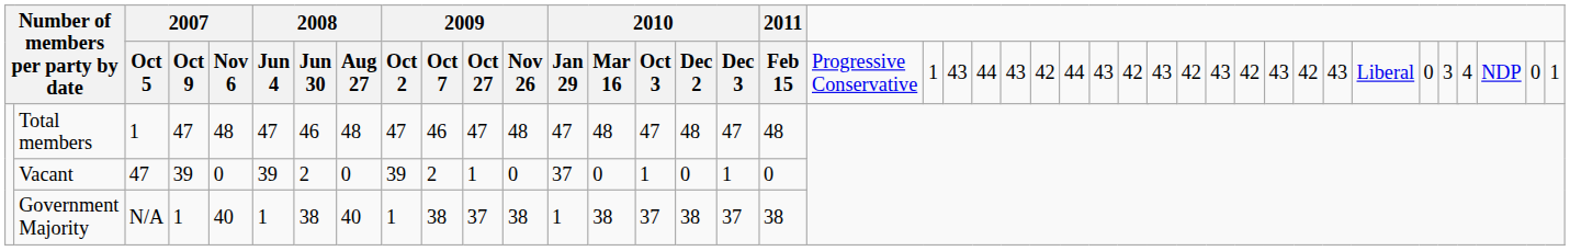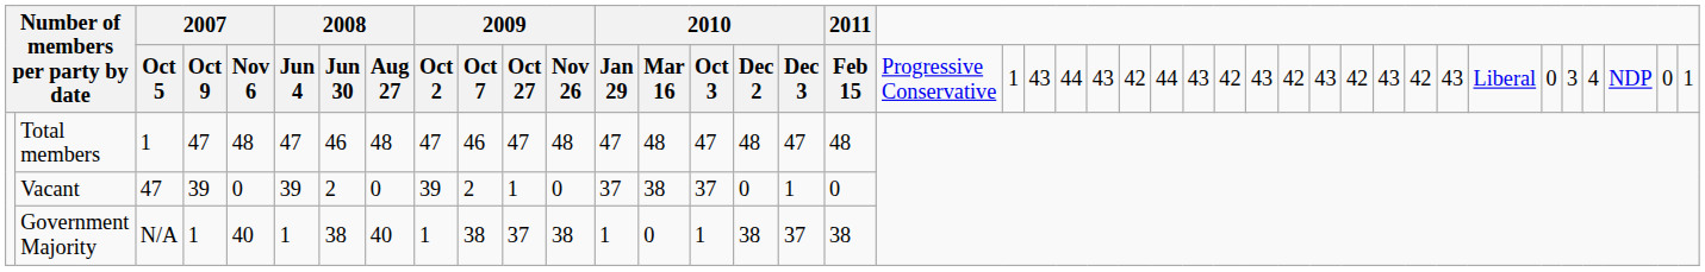Vacant | column 14: 0 -> 38
Vacant | column 15: 1 -> 37
Government Majority | column 14: 38 -> 0
Government Majority | column 15: 37 -> 1
